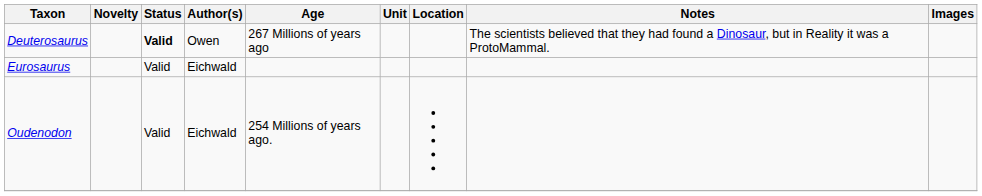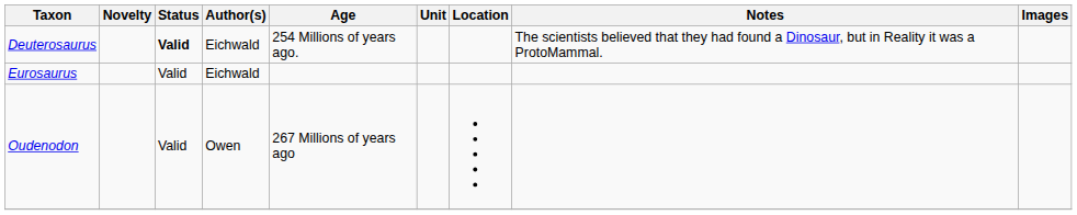Deuterosaurus | Author(s): Owen -> Eichwald
Deuterosaurus | Age: 267 Millions of years ago -> 254 Millions of years ago.
Oudenodon | Author(s): Eichwald -> Owen
Oudenodon | Age: 254 Millions of years ago. -> 267 Millions of years ago
